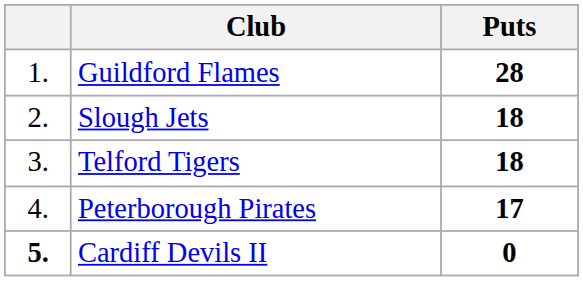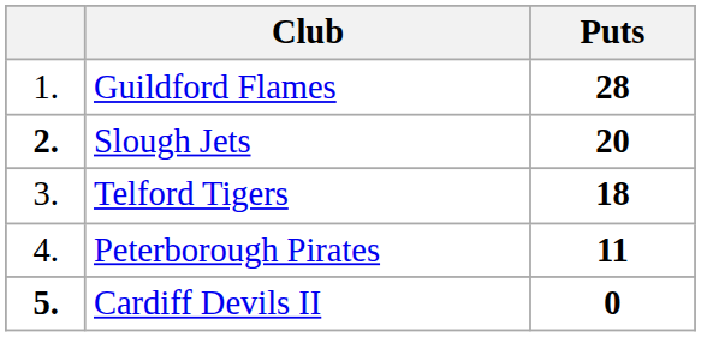Slough Jets | column 1: normal -> bold
Slough Jets | Puts: 18 -> 20
Peterborough Pirates | Puts: 17 -> 11
